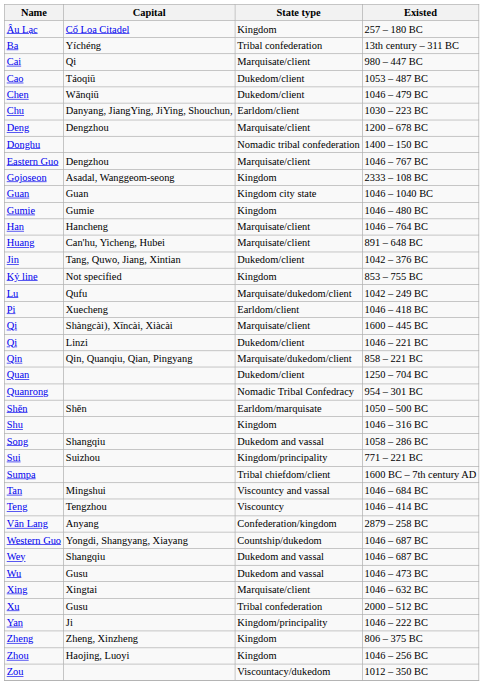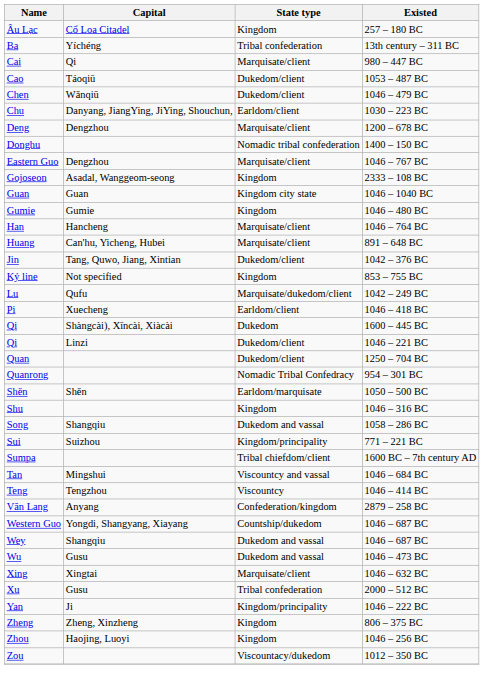Qi / 1600 – 445 BC | State type: Marquisate/client -> Dukedom
- row: Qin | Qin, Quanqiu, Qian, Pingyang | Marquisate/dukedom/client | 858 – 221 BC
